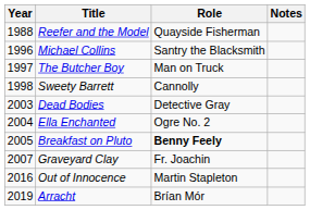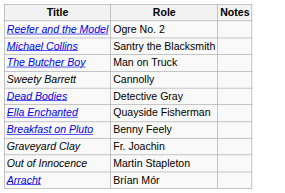- column: Year | 1988 | 1996 | 1997 | 1998 | 2003 | 2004 | 2005 | 2007 | 2016 | 2019
Reefer and the Model | Role: Quayside Fisherman -> Ogre No. 2
Ella Enchanted | Role: Ogre No. 2 -> Quayside Fisherman
Breakfast on Pluto | Role: bold -> normal
